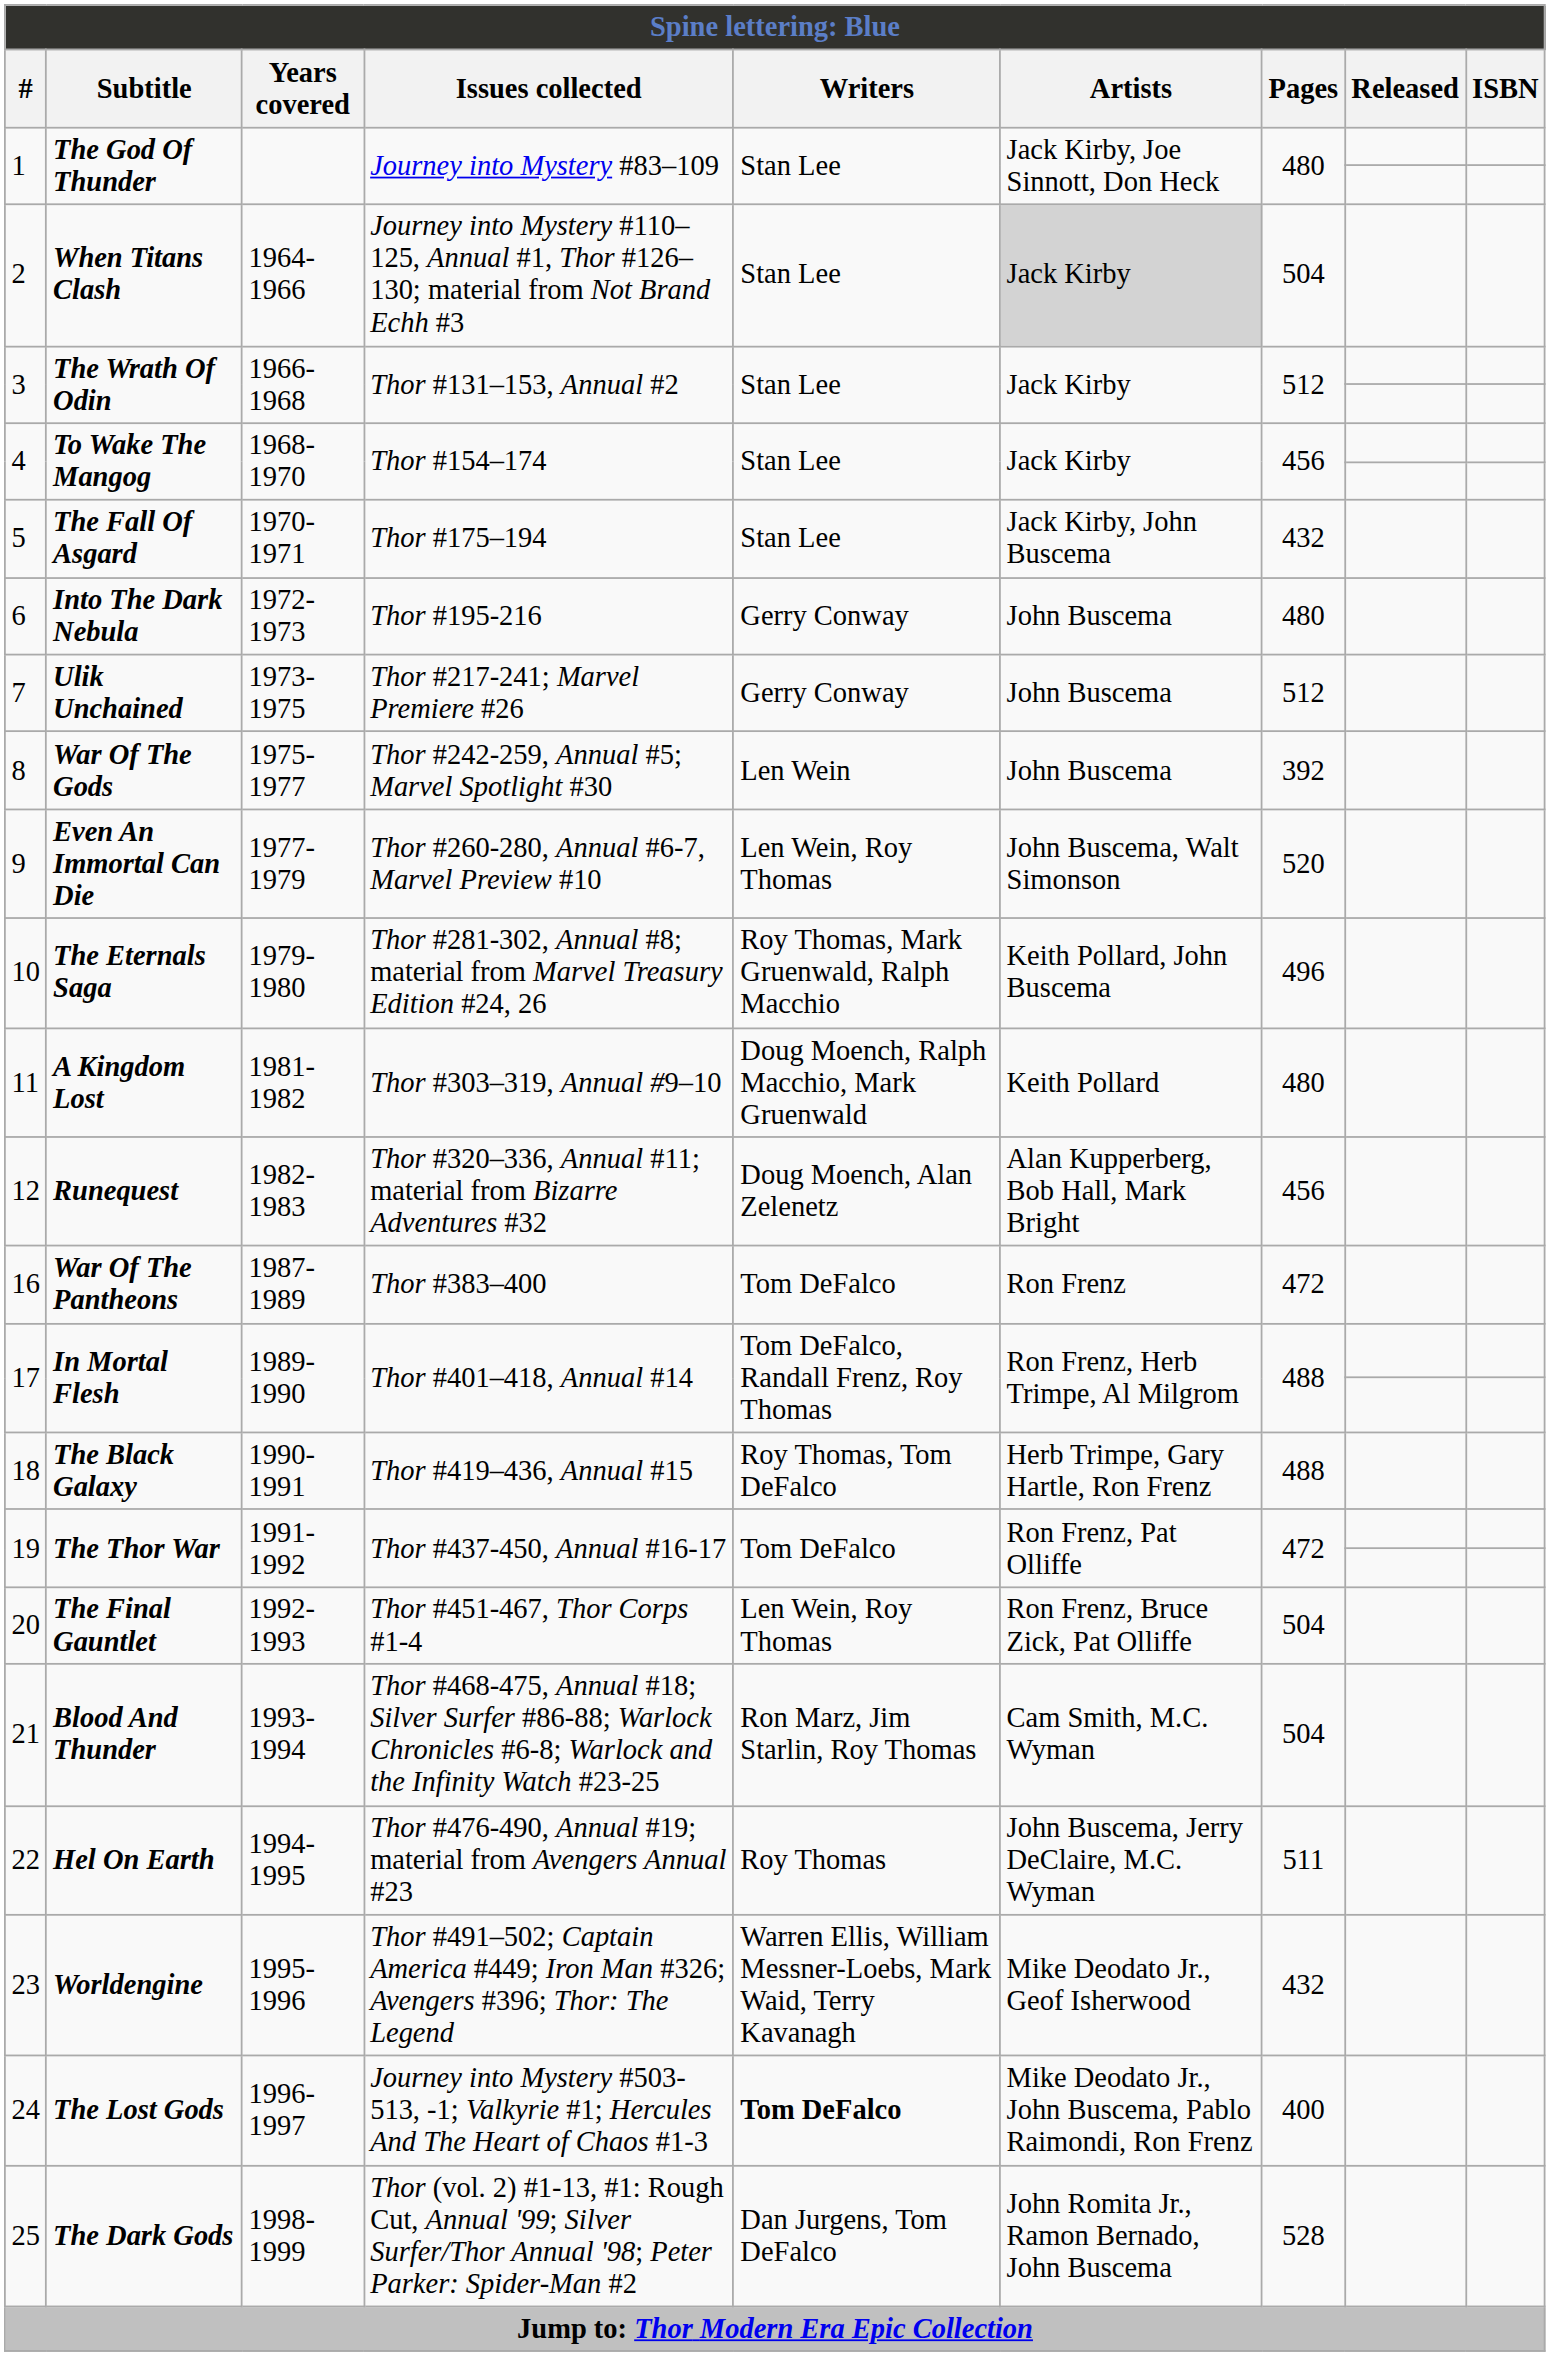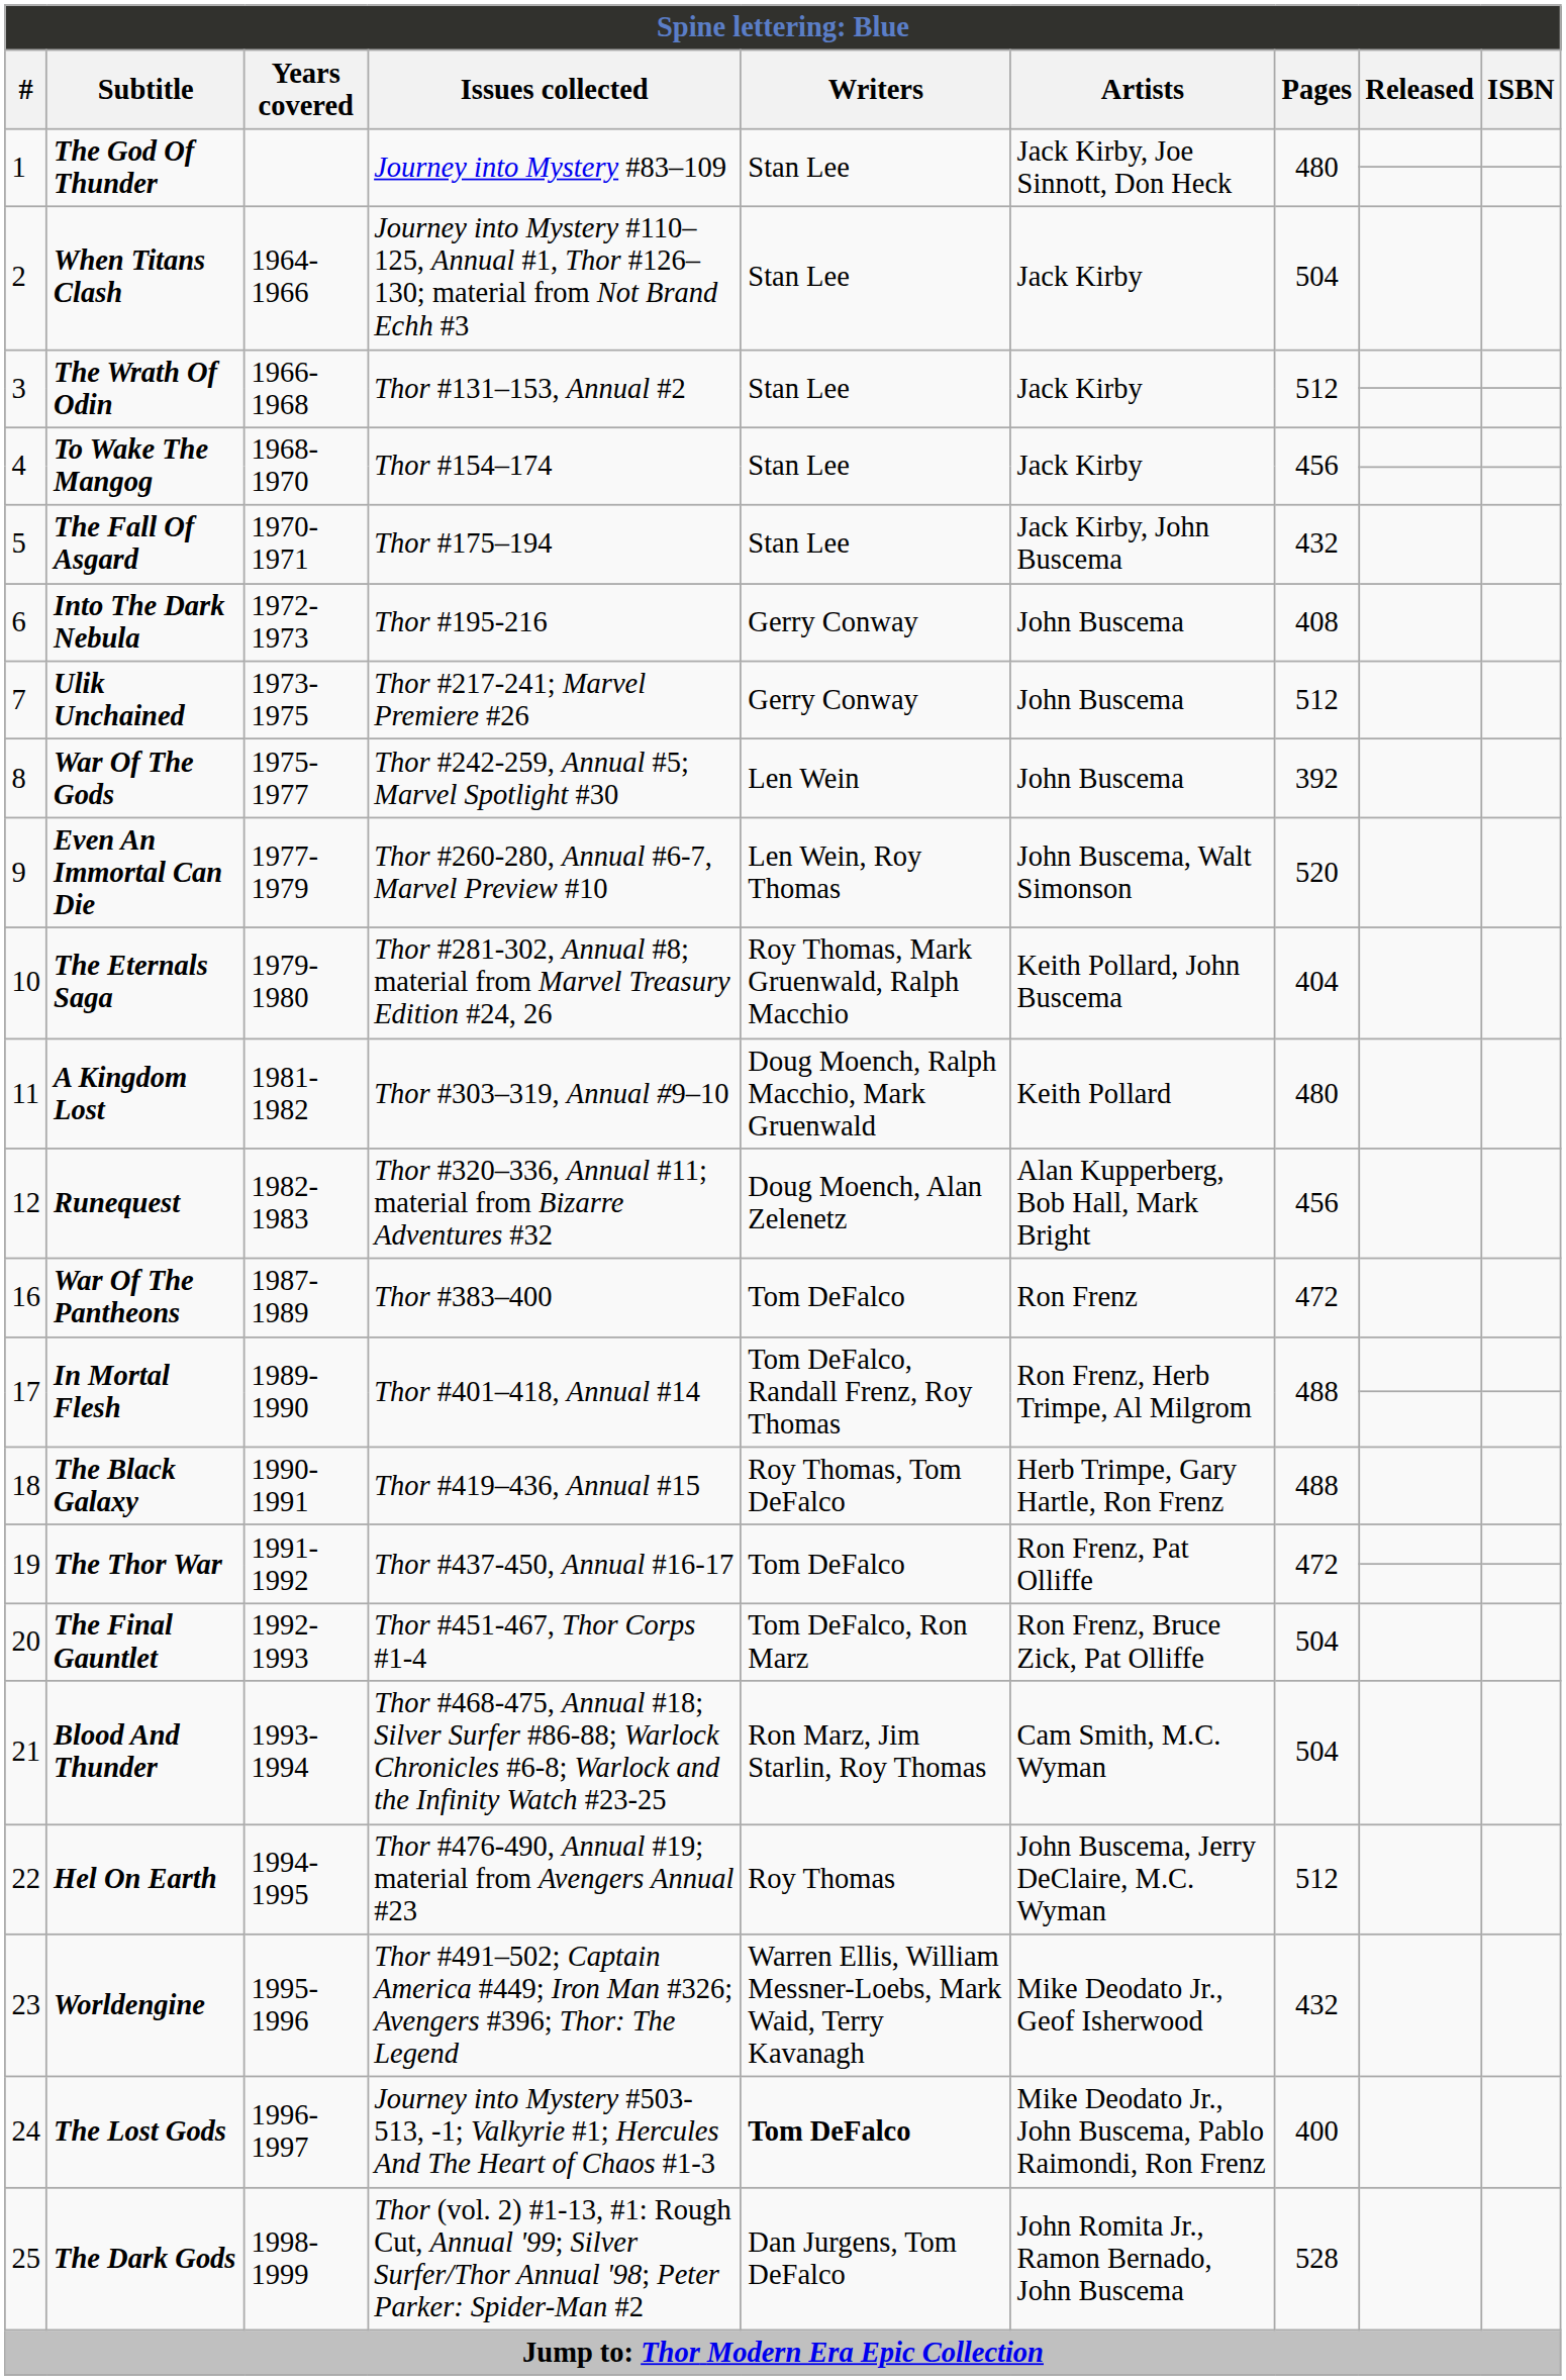2 | Artists: lightgrey background -> no background
6 | Pages: 480 -> 408
10 | Pages: 496 -> 404
20 | Writers: Len Wein, Roy Thomas -> Tom DeFalco, Ron Marz
22 | Pages: 511 -> 512
